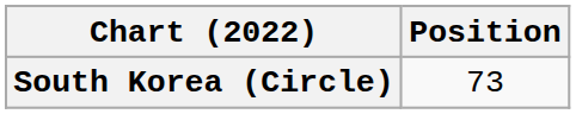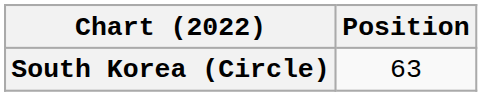South Korea (Circle) | Position: 73 -> 63
